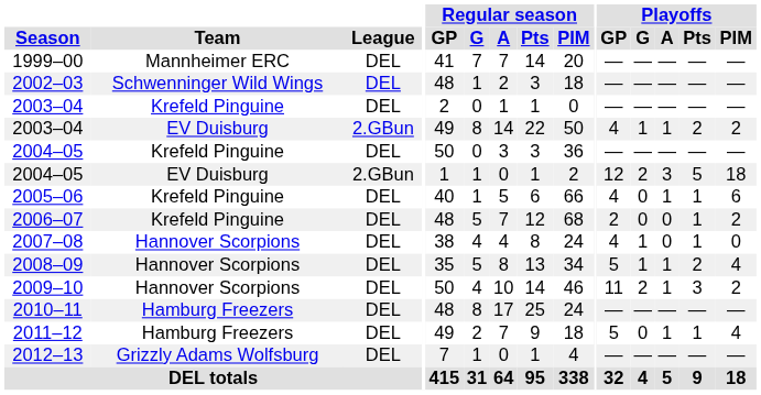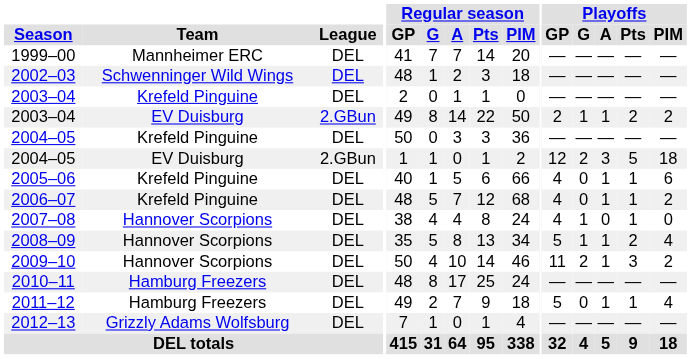2003–04 / EV Duisburg | Playoffs / GP: 4 -> 2
2006–07 | Playoffs / GP: 2 -> 4
2006–07 | Playoffs / A: 0 -> 1
